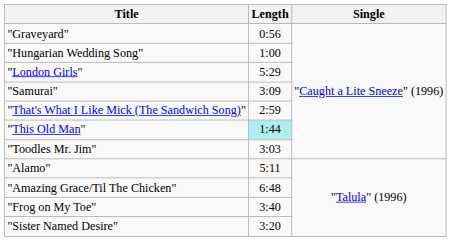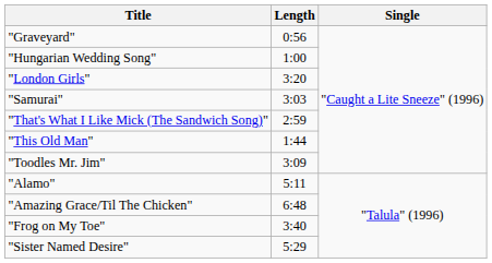"London Girls" | Length: 5:29 -> 3:20
"Samurai" | Length: 3:09 -> 3:03
"This Old Man" | Length: paleturquoise background -> no background
"Toodles Mr. Jim" | Length: 3:03 -> 3:09
"Sister Named Desire" | Length: 3:20 -> 5:29
